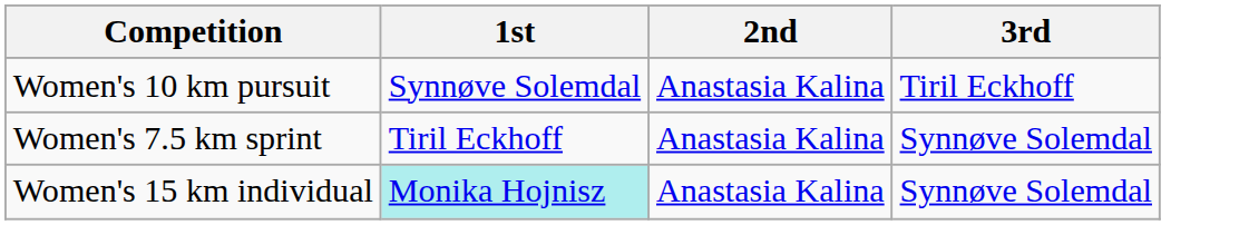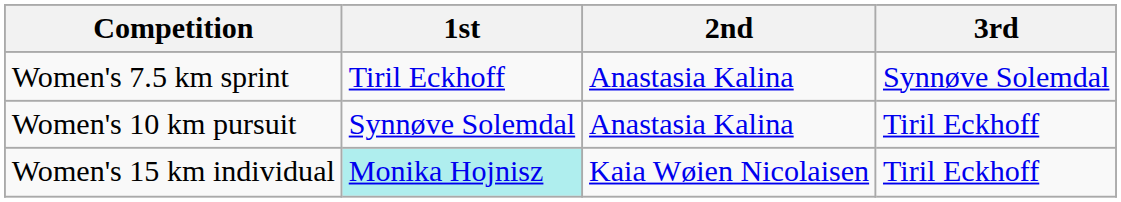rows swapped: Women's 7.5 km sprint <-> Women's 10 km pursuit
Women's 15 km individual | 2nd: Anastasia Kalina -> Kaia Wøien Nicolaisen
Women's 15 km individual | 3rd: Synnøve Solemdal -> Tiril Eckhoff
